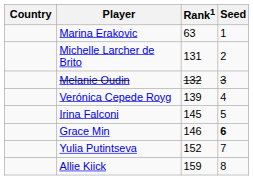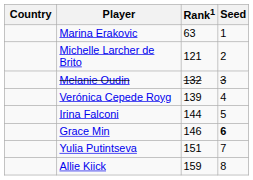Michelle Larcher de Brito | Rank1: 131 -> 121
Irina Falconi | Rank1: 145 -> 144
Yulia Putintseva | Rank1: 152 -> 151
